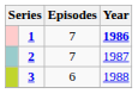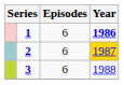1 | Episodes: 7 -> 6
2 | Episodes: 7 -> 6
2 | Year: no background -> gold background
